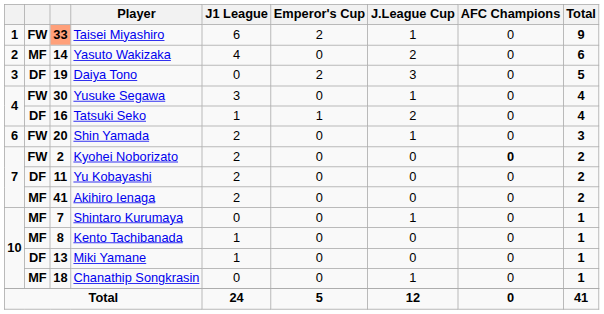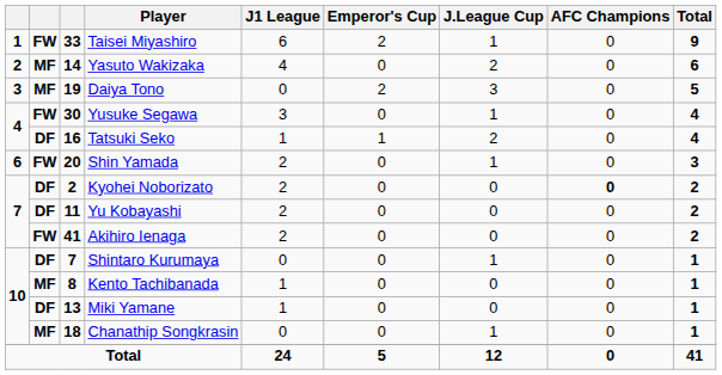Taisei Miyashiro | column 3: lightsalmon background -> no background
Daiya Tono | column 2: DF -> MF
Kyohei Noborizato | column 2: FW -> DF
Akihiro Ienaga | column 2: MF -> FW
Shintaro Kurumaya | column 2: MF -> DF
